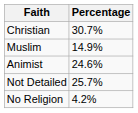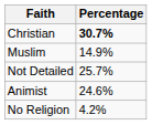Christian | Percentage: normal -> bold
rows swapped: Animist <-> Not Detailed
